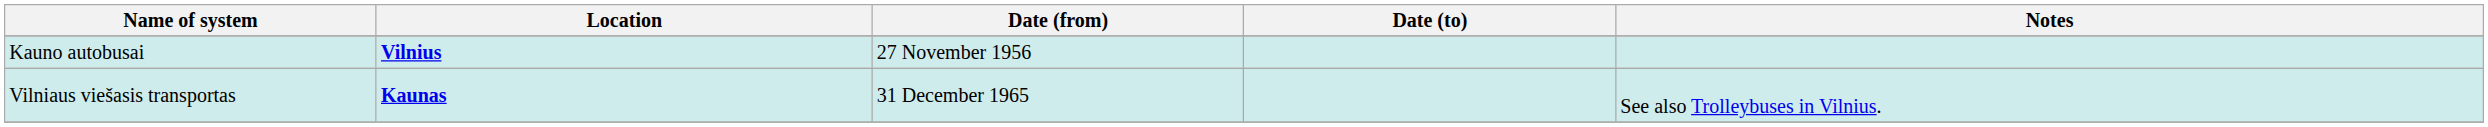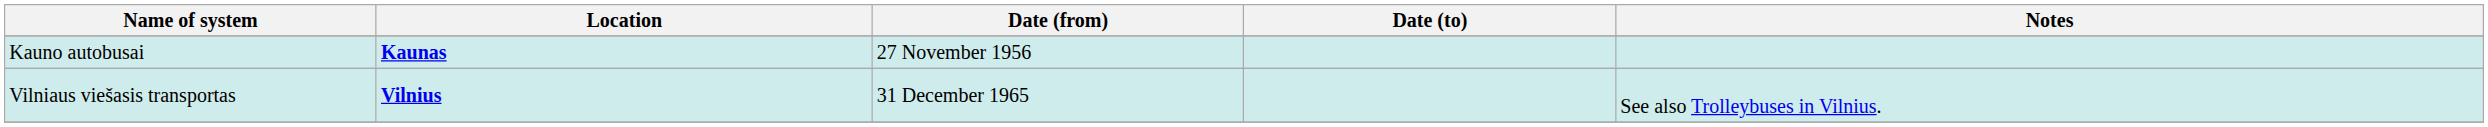Kauno autobusai | Location: Vilnius -> Kaunas
Vilniaus viešasis transportas | Location: Kaunas -> Vilnius
